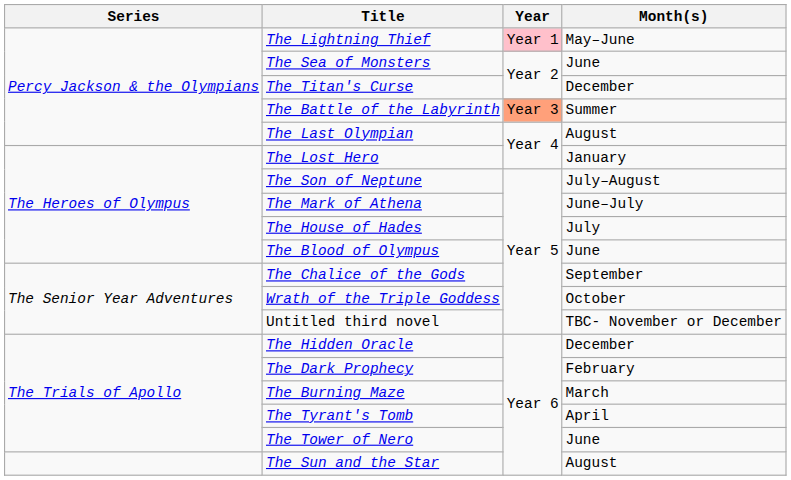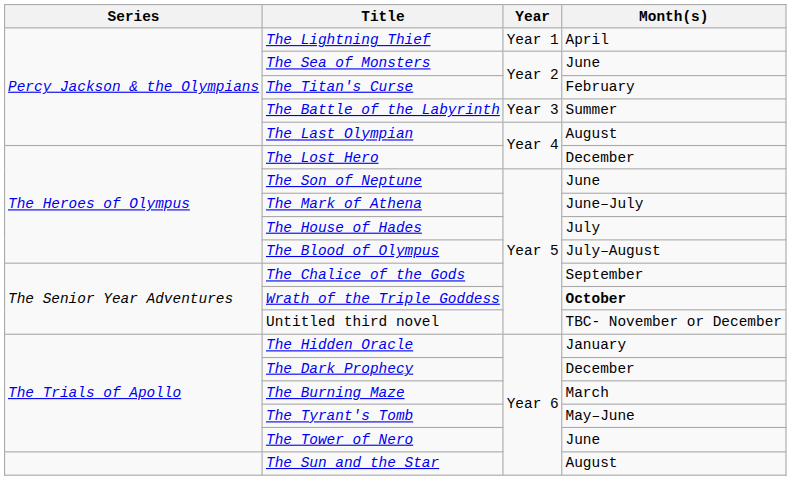The Lightning Thief | Year: pink background -> no background
The Lightning Thief | Month(s): May–June -> April
The Titan's Curse | Month(s): December -> February
The Battle of the Labyrinth | Year: lightsalmon background -> no background
The Lost Hero | Month(s): January -> December
The Son of Neptune | Month(s): July–August -> June
The Blood of Olympus | Month(s): June -> July–August
Wrath of the Triple Goddess | Month(s): normal -> bold
The Hidden Oracle | Month(s): December -> January
The Dark Prophecy | Month(s): February -> December
The Tyrant's Tomb | Month(s): April -> May–June
